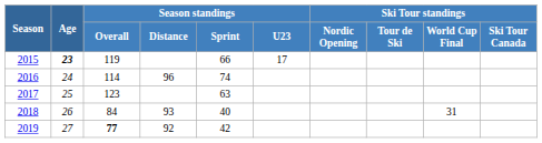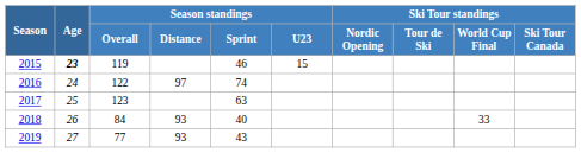2015 | Season standings / Sprint: 66 -> 46
2015 | Season standings / U23: 17 -> 15
2016 | Season standings / Overall: 114 -> 122
2016 | Season standings / Distance: 96 -> 97
2018 | Ski Tour standings / World Cup Final: 31 -> 33
2019 | Season standings / Overall: bold -> normal
2019 | Season standings / Distance: 92 -> 93
2019 | Season standings / Sprint: 42 -> 43
